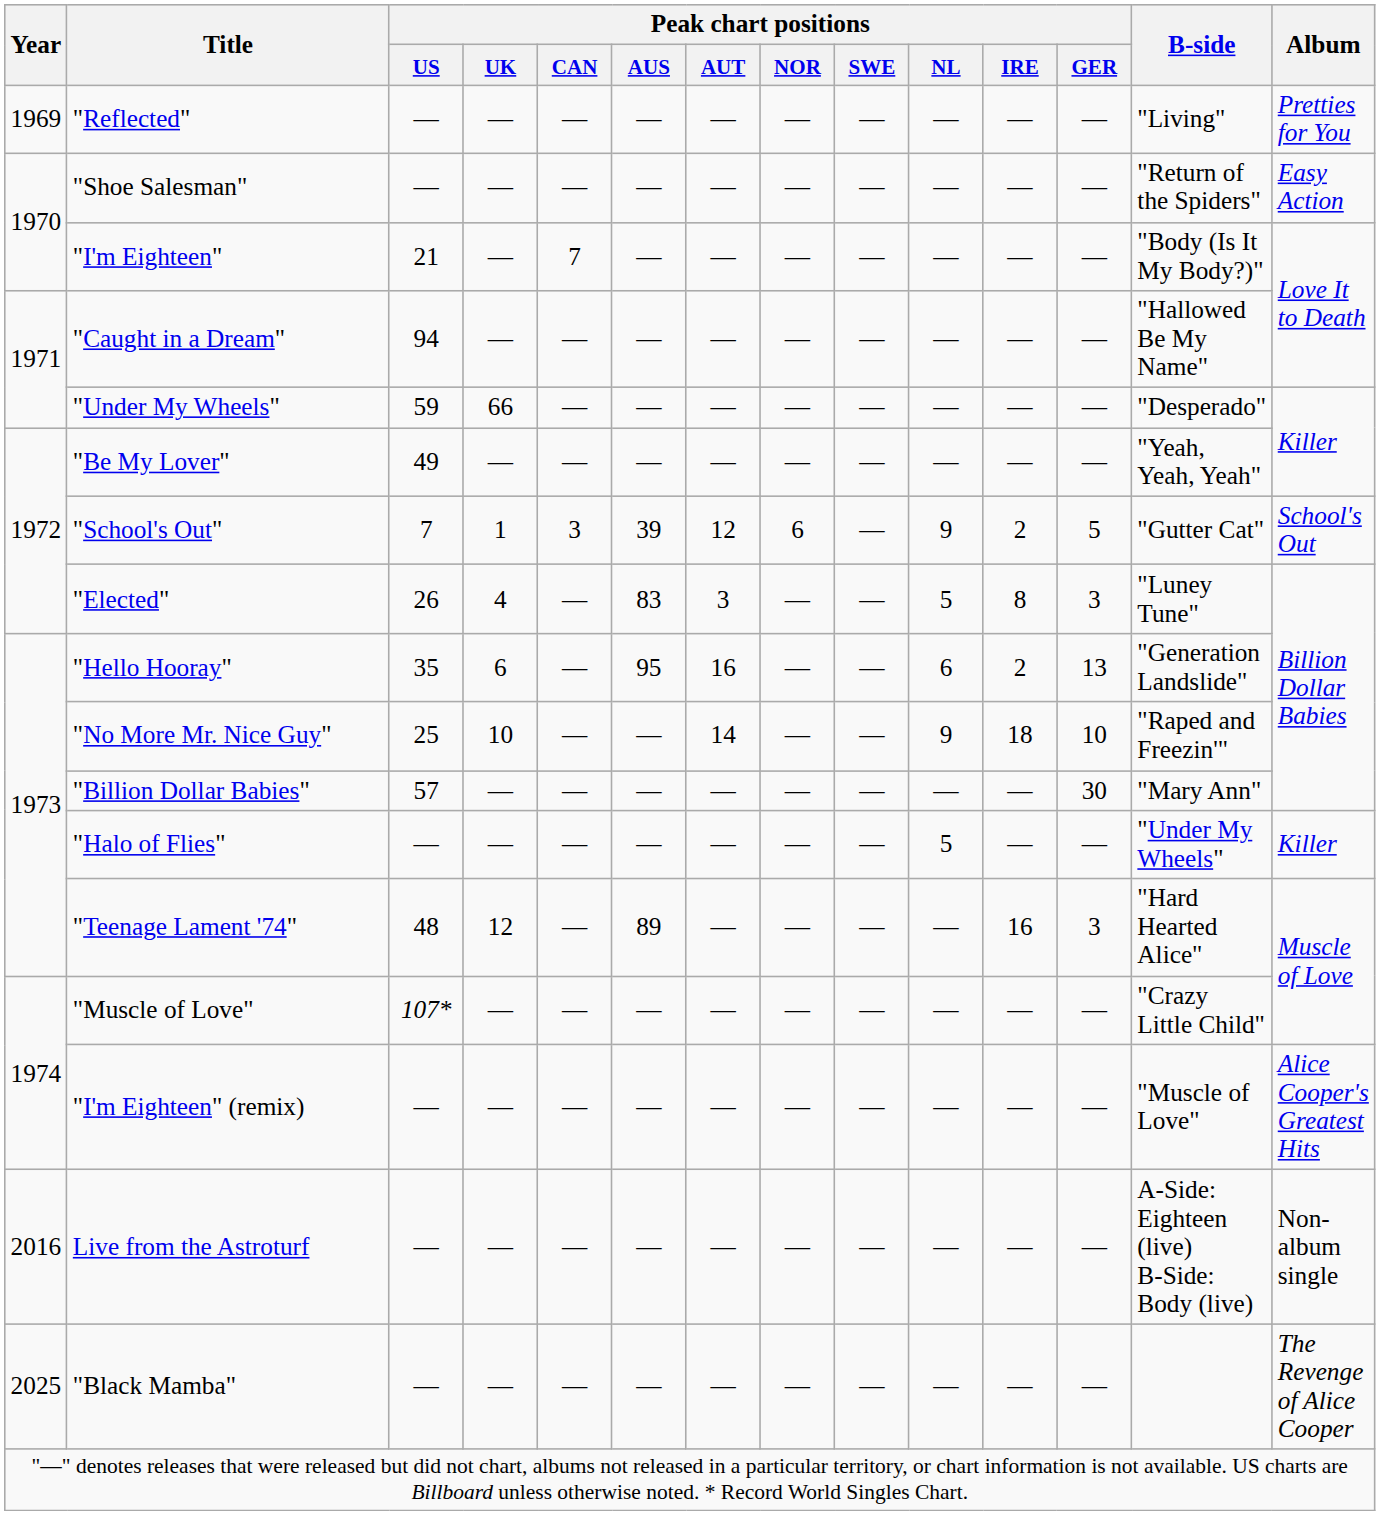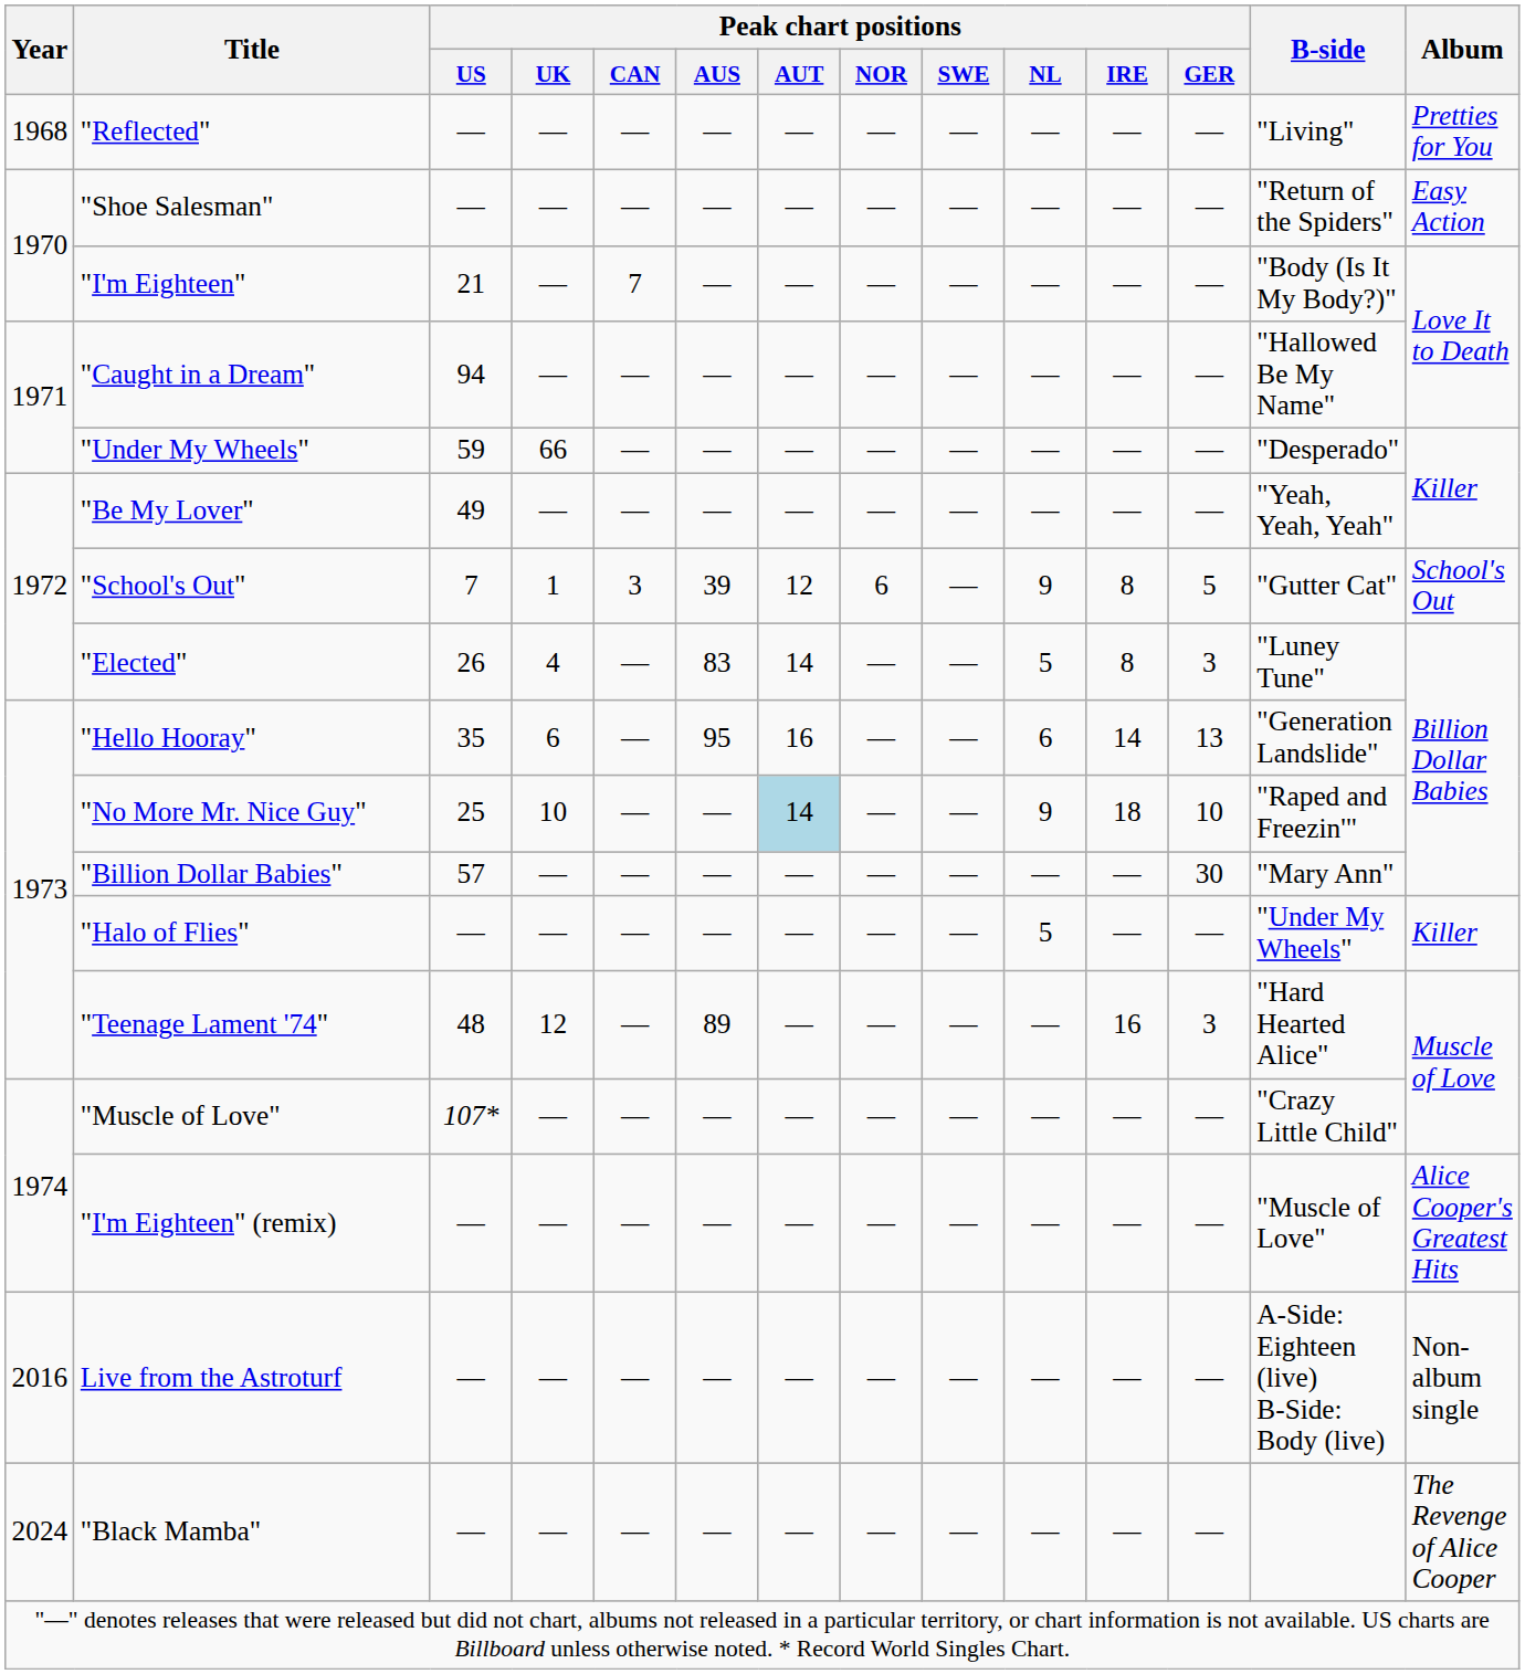"Reflected" | Year: 1969 -> 1968
"School's Out" | Peak chart positions / IRE: 2 -> 8
"Elected" | Peak chart positions / AUT: 3 -> 14
"Hello Hooray" | Peak chart positions / IRE: 2 -> 14
"No More Mr. Nice Guy" | Peak chart positions / AUT: no background -> lightblue background
"Black Mamba" | Year: 2025 -> 2024
